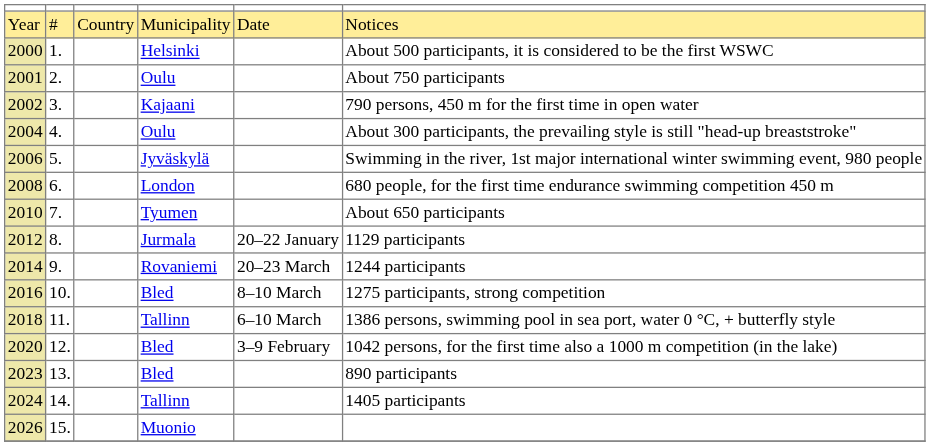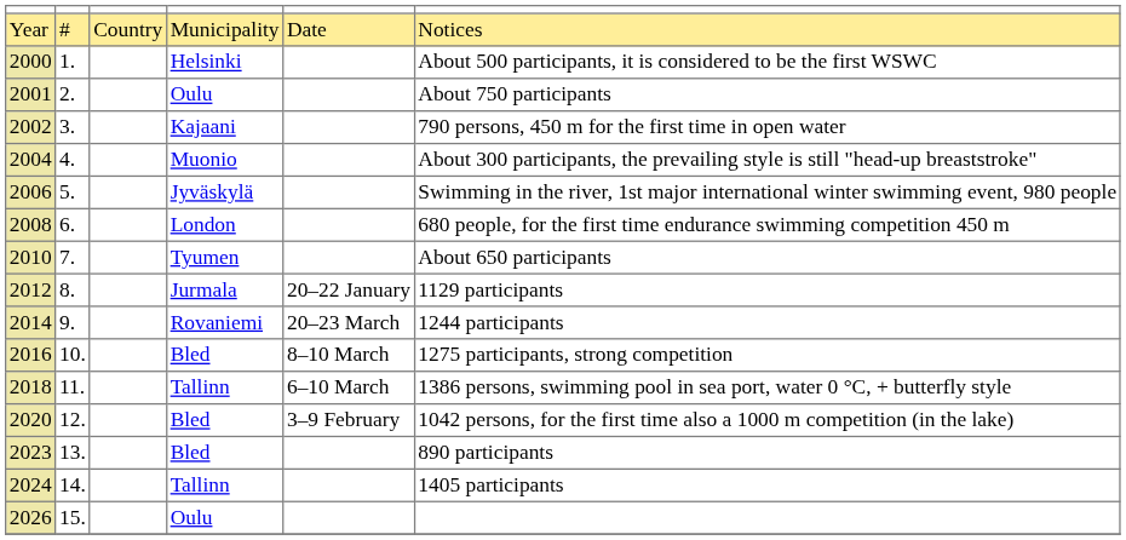2004 | column 4: Oulu -> Muonio
2026 | column 4: Muonio -> Oulu
